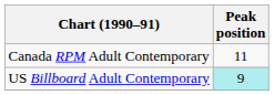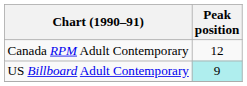Canada RPM Adult Contemporary | Peak position: 11 -> 12
